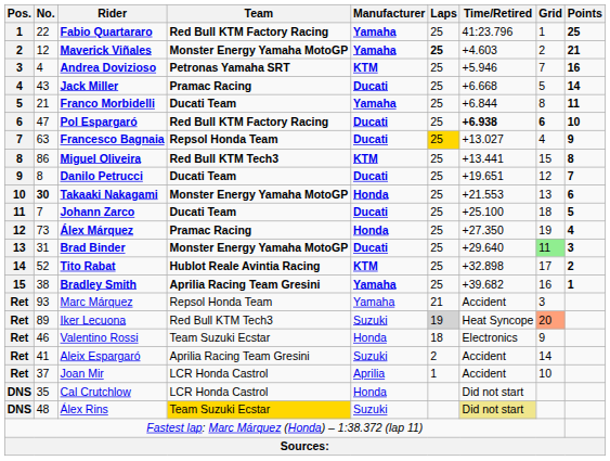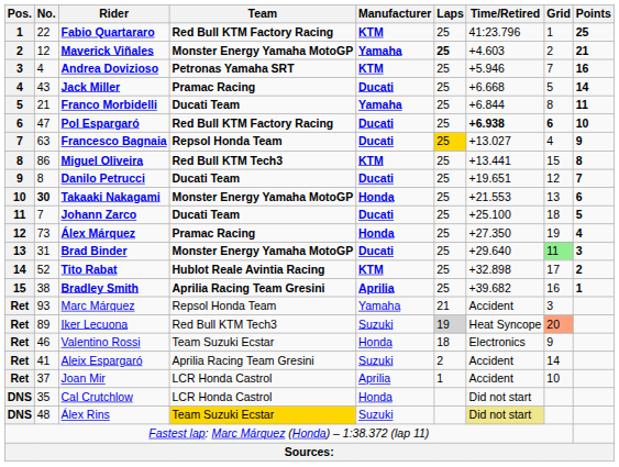Fabio Quartararo | Manufacturer: Yamaha -> KTM
Bradley Smith | Manufacturer: Yamaha -> Aprilia
